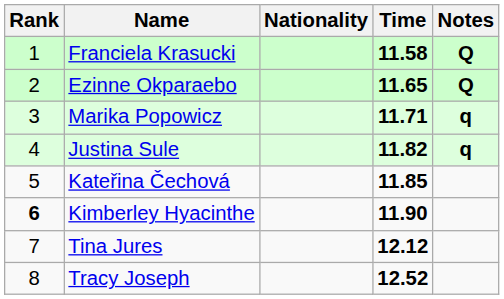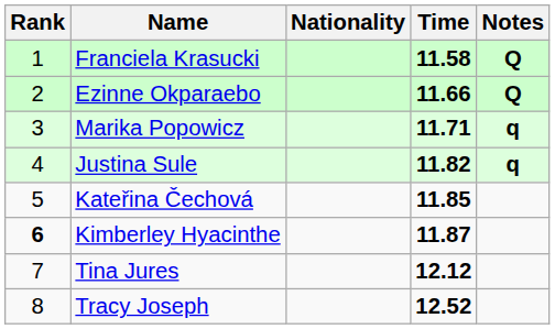Ezinne Okparaebo | Time: 11.65 -> 11.66
Kimberley Hyacinthe | Time: 11.90 -> 11.87
